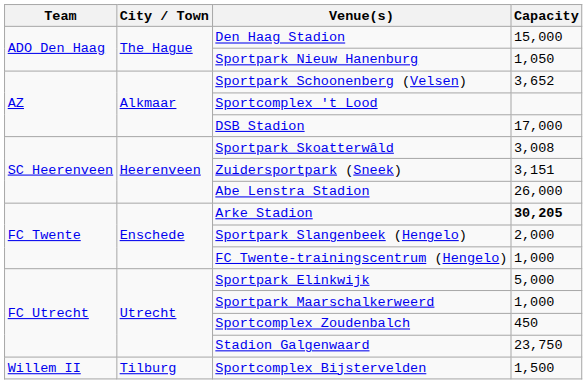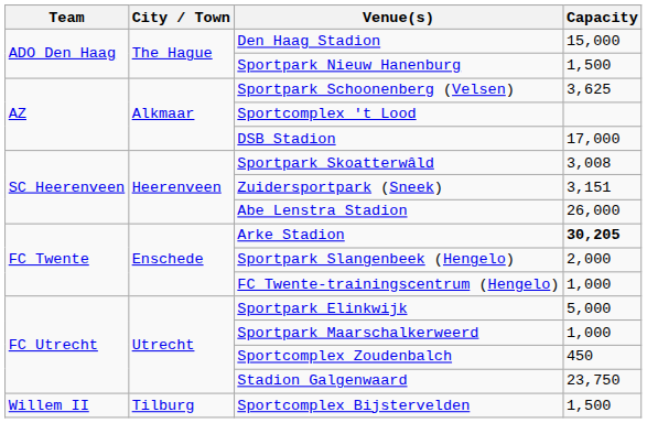Sportpark Nieuw Hanenburg | Capacity: 1,050 -> 1,500
Sportpark Schoonenberg (Velsen) | Capacity: 3,652 -> 3,625
